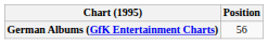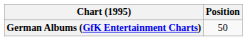German Albums (GfK Entertainment Charts) | Position: 56 -> 50
